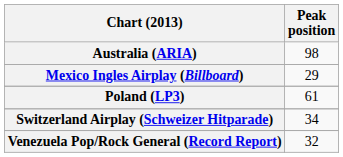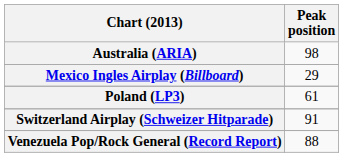Switzerland Airplay (Schweizer Hitparade) | Peak position: 34 -> 91
Venezuela Pop/Rock General (Record Report) | Peak position: 32 -> 88
